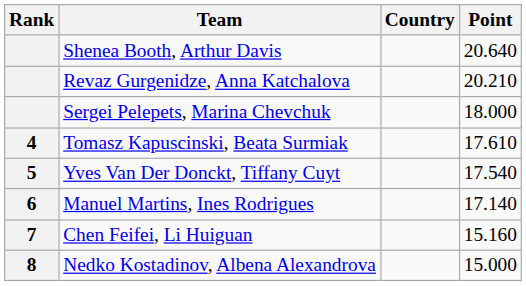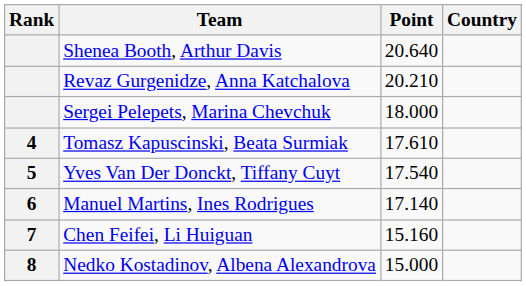columns swapped: Country <-> Point
